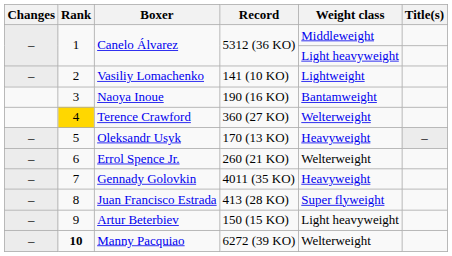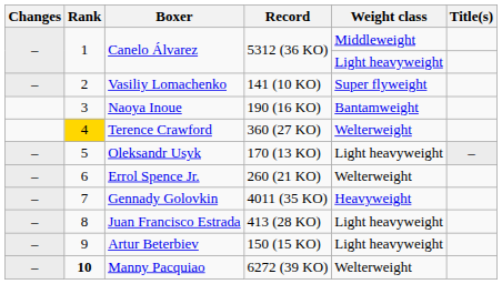Vasiliy Lomachenko | Weight class: Lightweight -> Super flyweight
Oleksandr Usyk | Weight class: Heavyweight -> Light heavyweight
Juan Francisco Estrada | Weight class: Super flyweight -> Light heavyweight
